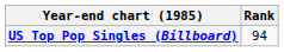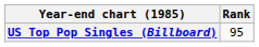US Top Pop Singles (Billboard) | Rank: 94 -> 95
